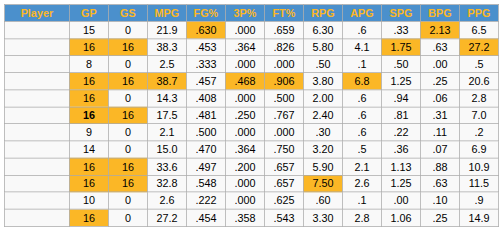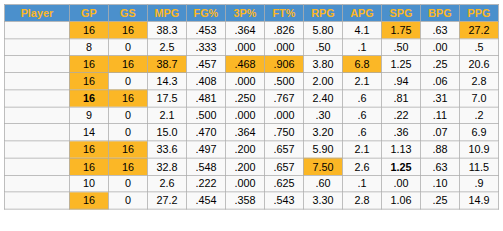- row: 15 | 0 | 21.9 | .630 | .000 | .659 | 6.30 | .6 | .33 | 2.13 | 6.5
14.3 | APG: .6 -> 2.1
15.0 | APG: .5 -> .6
32.8 | 3P%: .000 -> .200
32.8 | SPG: normal -> bold
